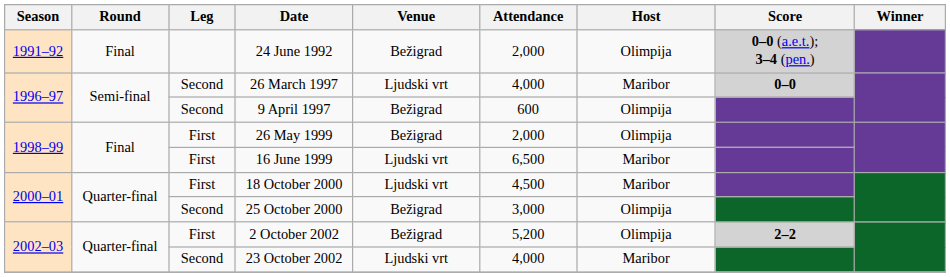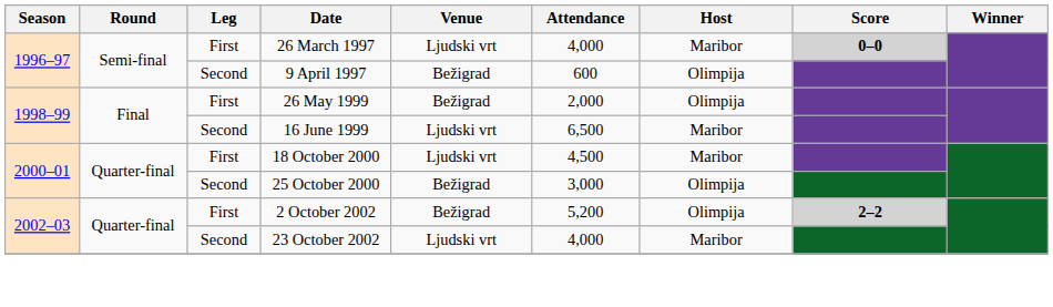- row: 1991–92 | Final | 24 June 1992 | Bežigrad | 2,000 | Olimpija | 0–0 (a.e.t.); 3–4 (pen.)
26 March 1997 | Leg: Second -> First
16 June 1999 | Leg: First -> Second
